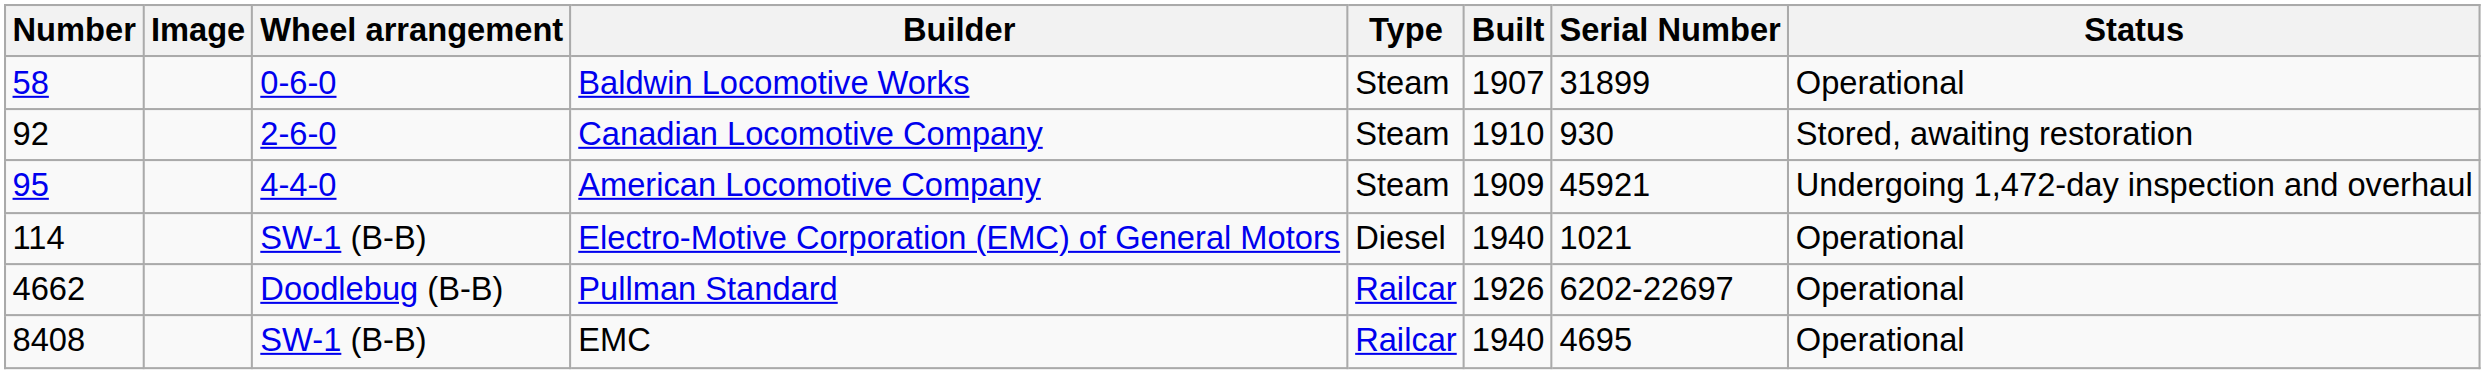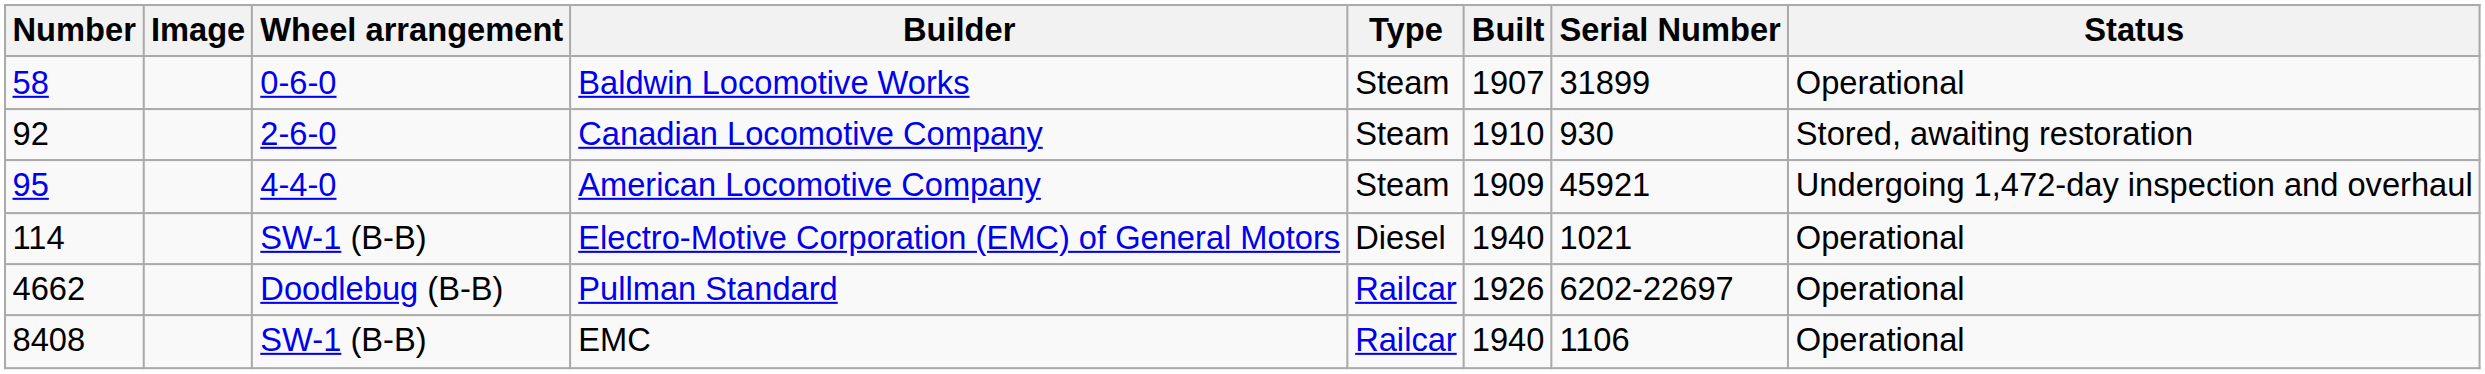EMC | Serial Number: 4695 -> 1106
